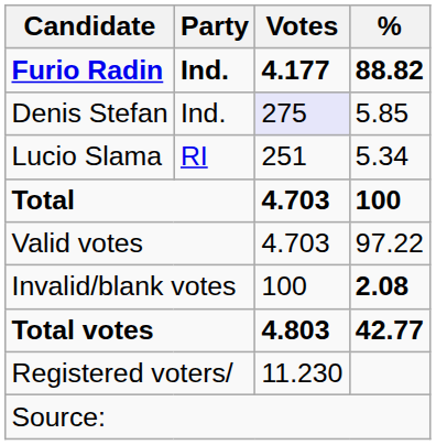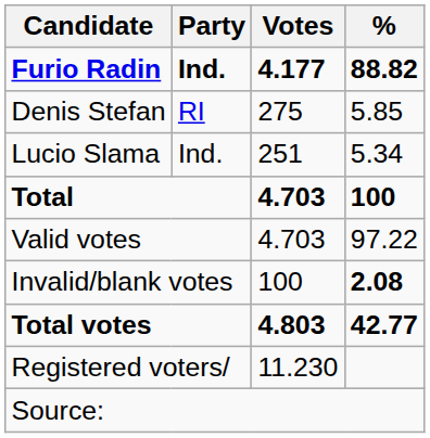Denis Stefan | Party: Ind. -> RI
Denis Stefan | Votes: lavender background -> no background
Lucio Slama | Party: RI -> Ind.
